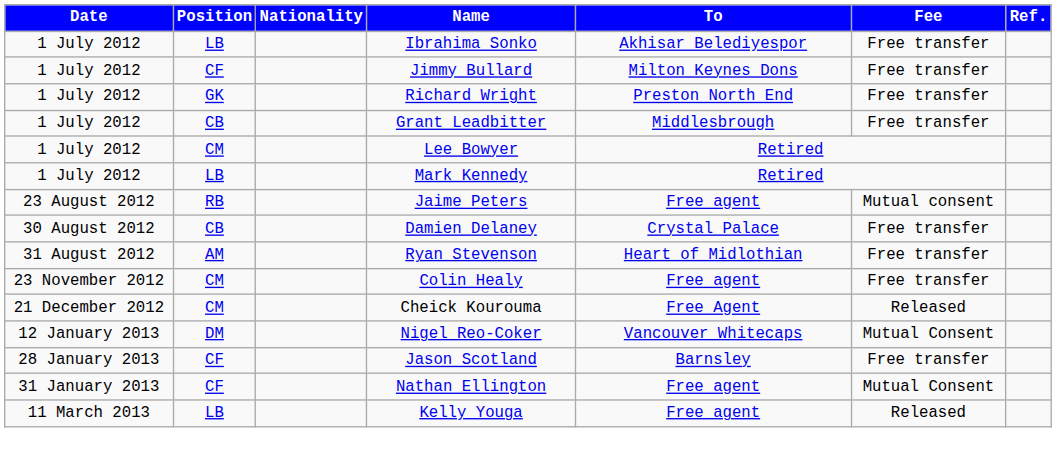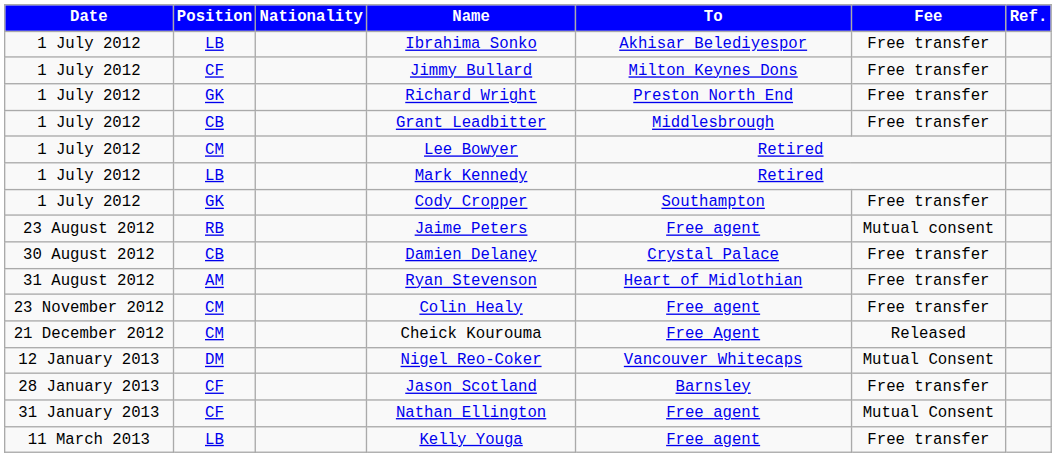+ row: 1 July 2012 | GK | Cody Cropper | Southampton | Free transfer
Kelly Youga | Fee: Released -> Free transfer
